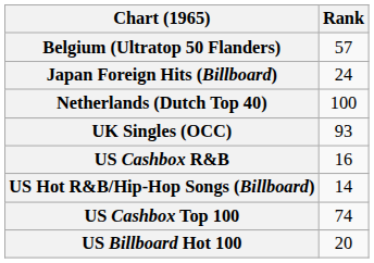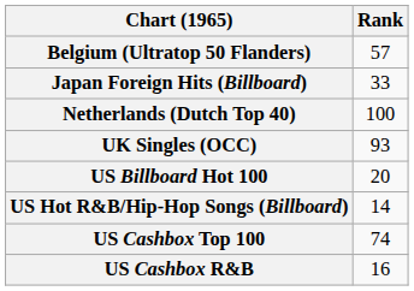Japan Foreign Hits (Billboard) | Rank: 24 -> 33
rows swapped: US Billboard Hot 100 <-> US Cashbox R&B
